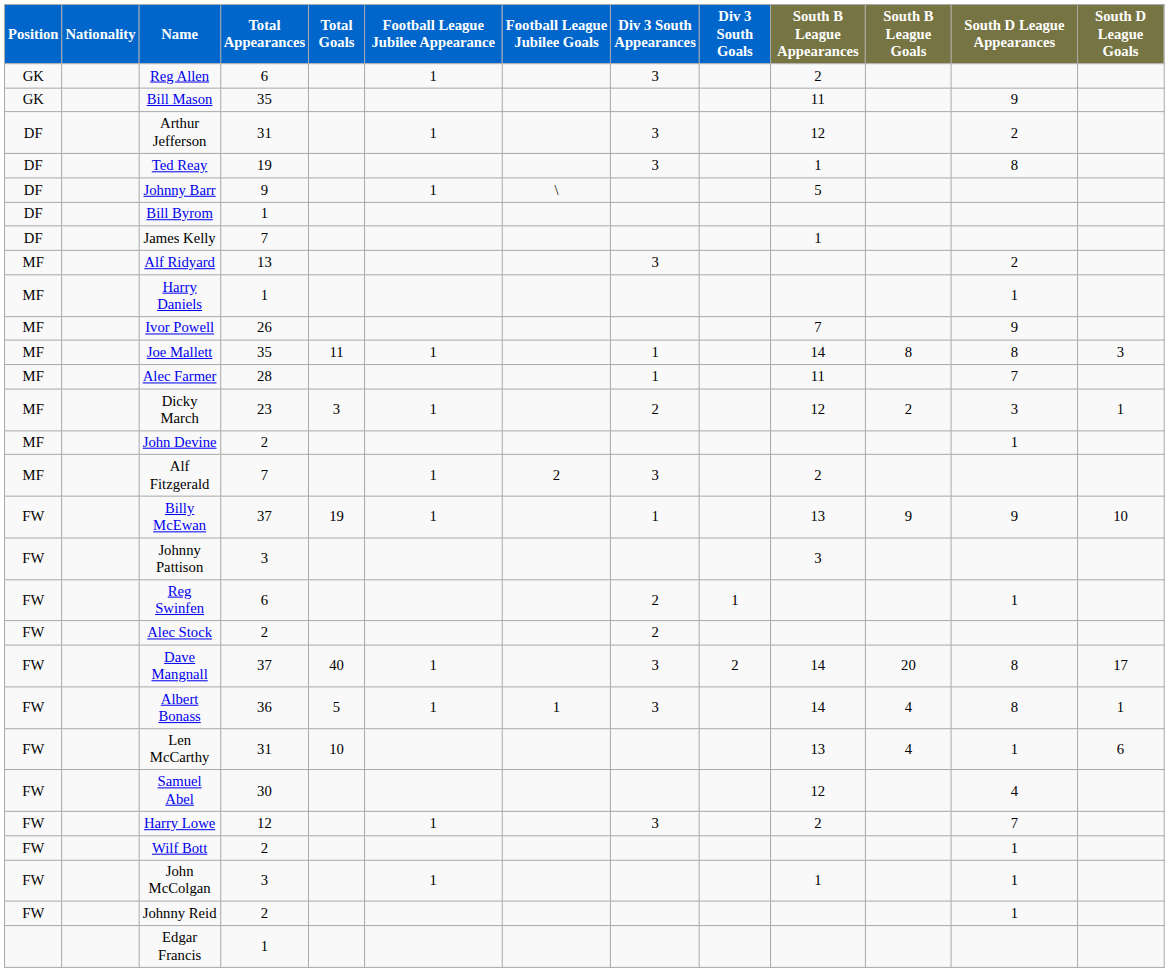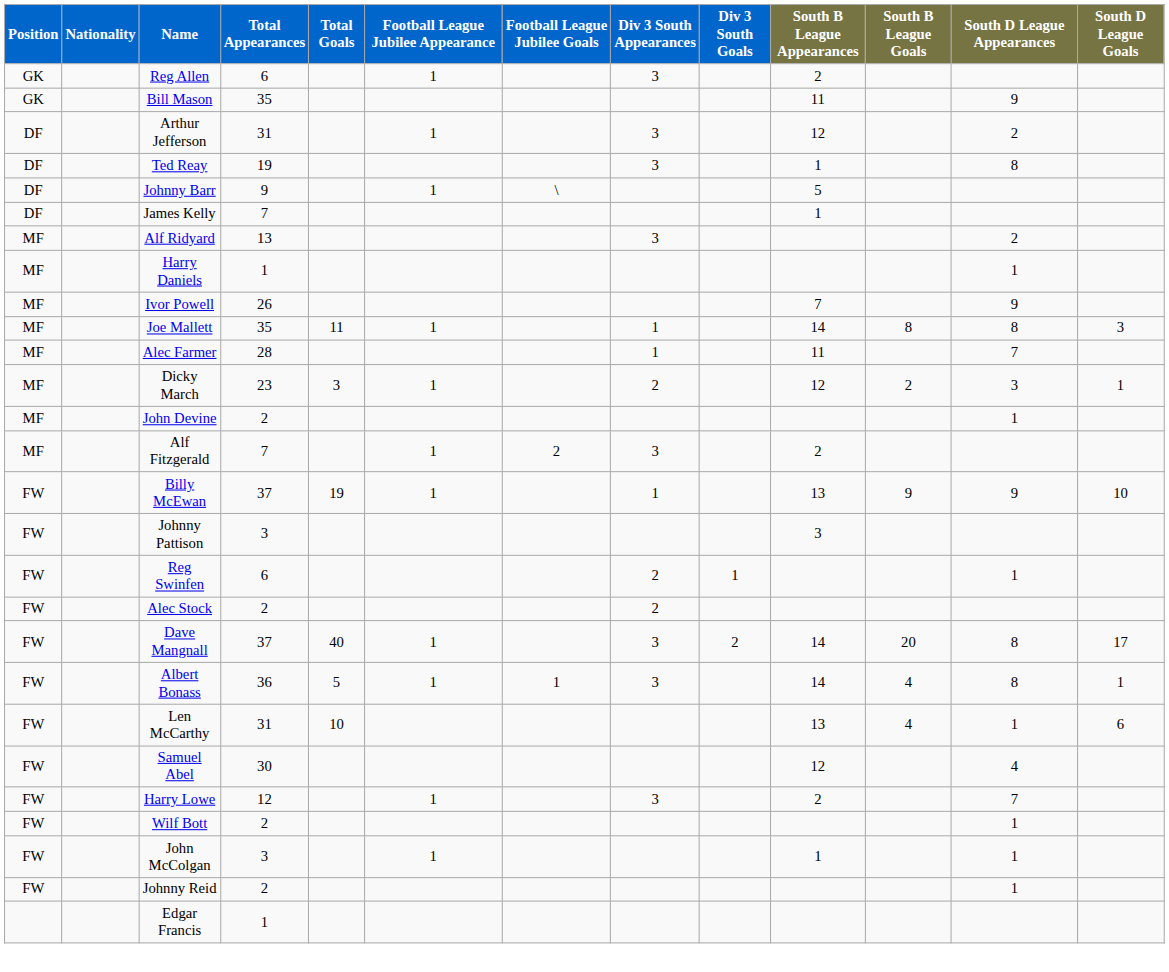- row: DF | Bill Byrom | 1
